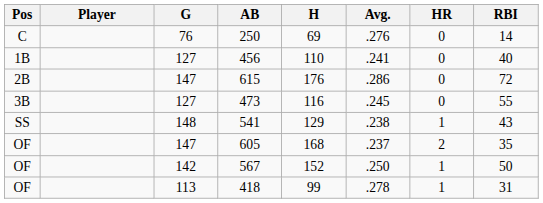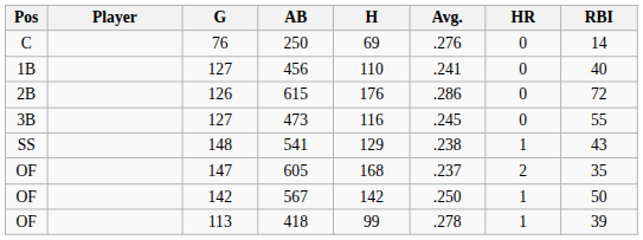615 | G: 147 -> 126
567 | H: 152 -> 142
418 | RBI: 31 -> 39
